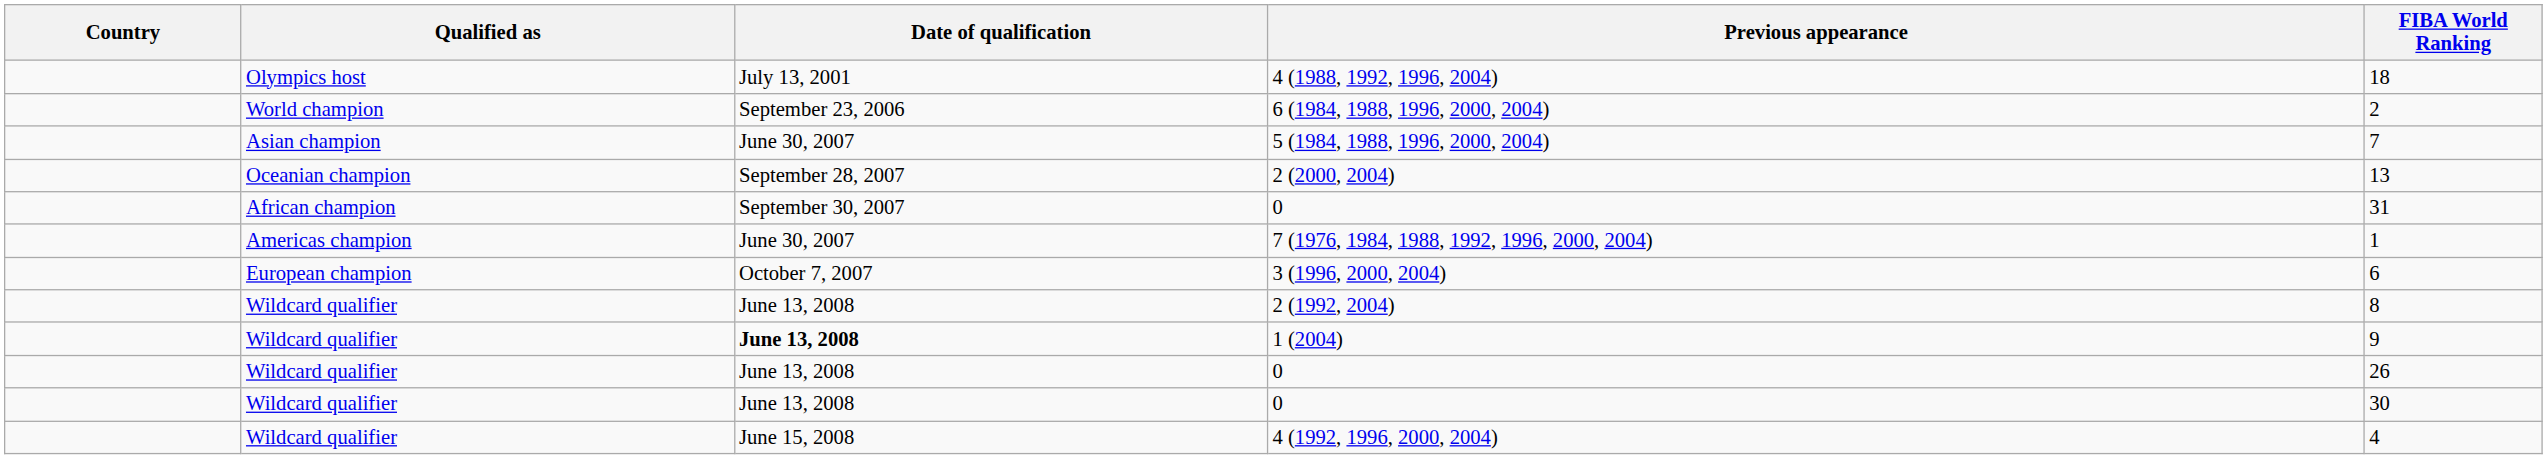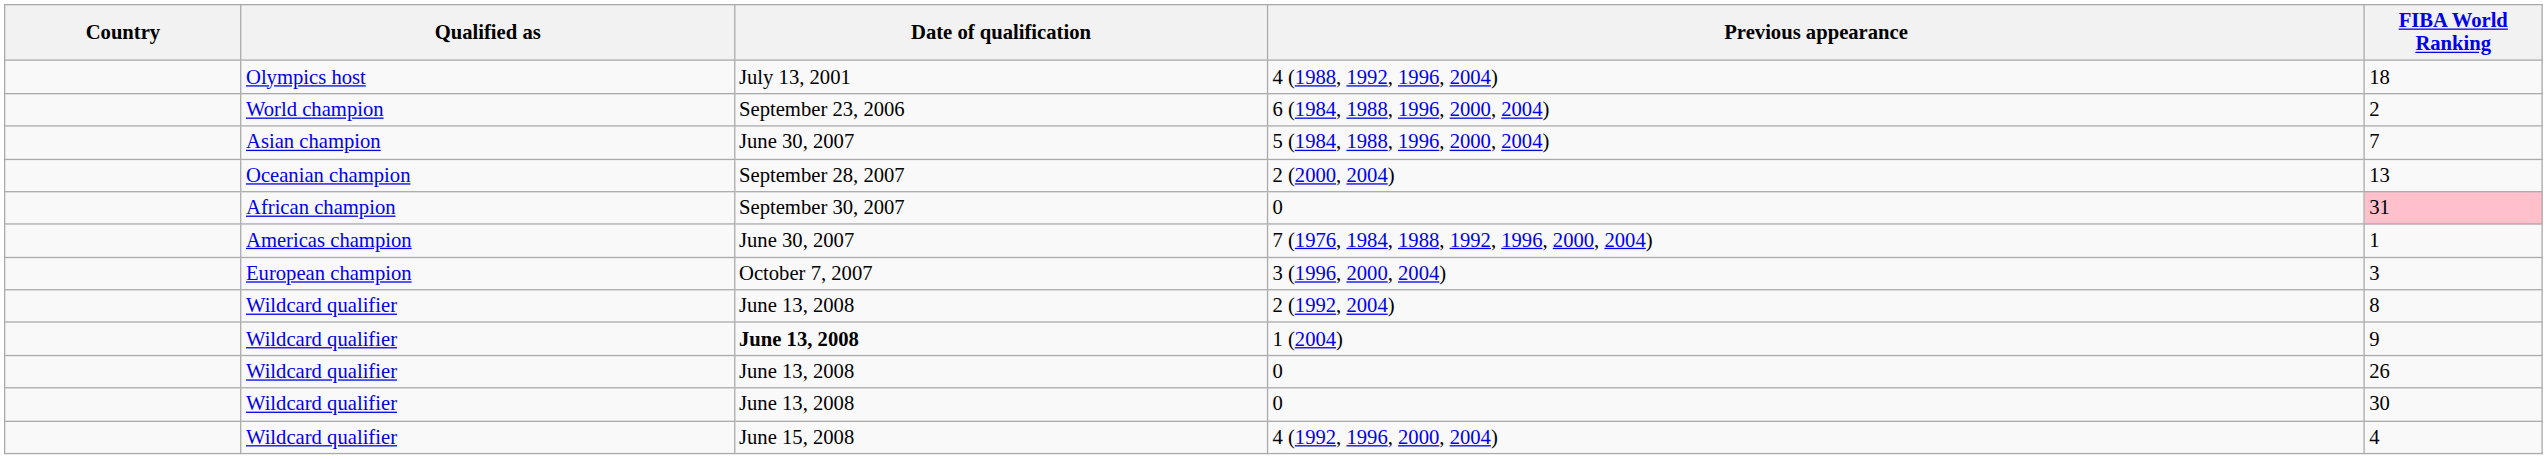African champion / 0 | FIBA World Ranking: no background -> pink background
3 (1996, 2000, 2004) | FIBA World Ranking: 6 -> 3
